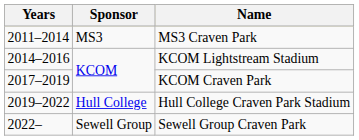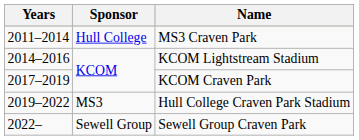MS3 Craven Park | Sponsor: MS3 -> Hull College
Hull College Craven Park Stadium | Sponsor: Hull College -> MS3
